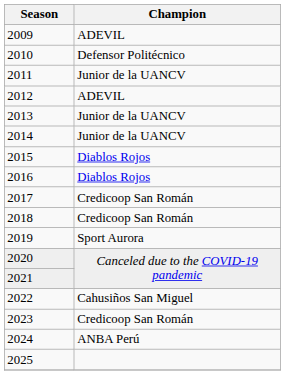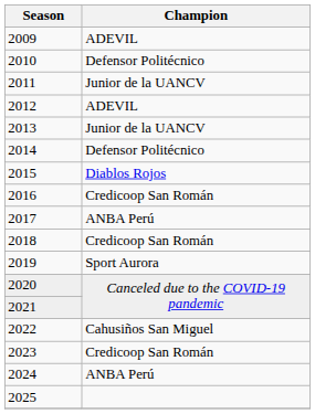2014 | Champion: Junior de la UANCV -> Defensor Politécnico
2016 | Champion: Diablos Rojos -> Credicoop San Román
2017 | Champion: Credicoop San Román -> ANBA Perú
